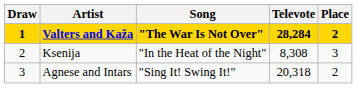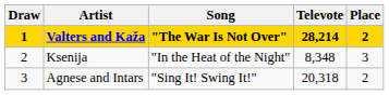Valters and Kaža | Televote: 28,284 -> 28,214
Ksenija | Televote: 8,308 -> 8,348
